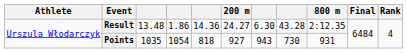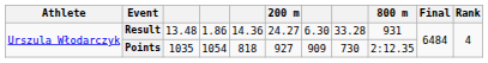Result | column 8: 43.28 -> 33.28
Result | 800 m: 2:12.35 -> 931
Points | column 7: 943 -> 909
Points | 800 m: 931 -> 2:12.35
